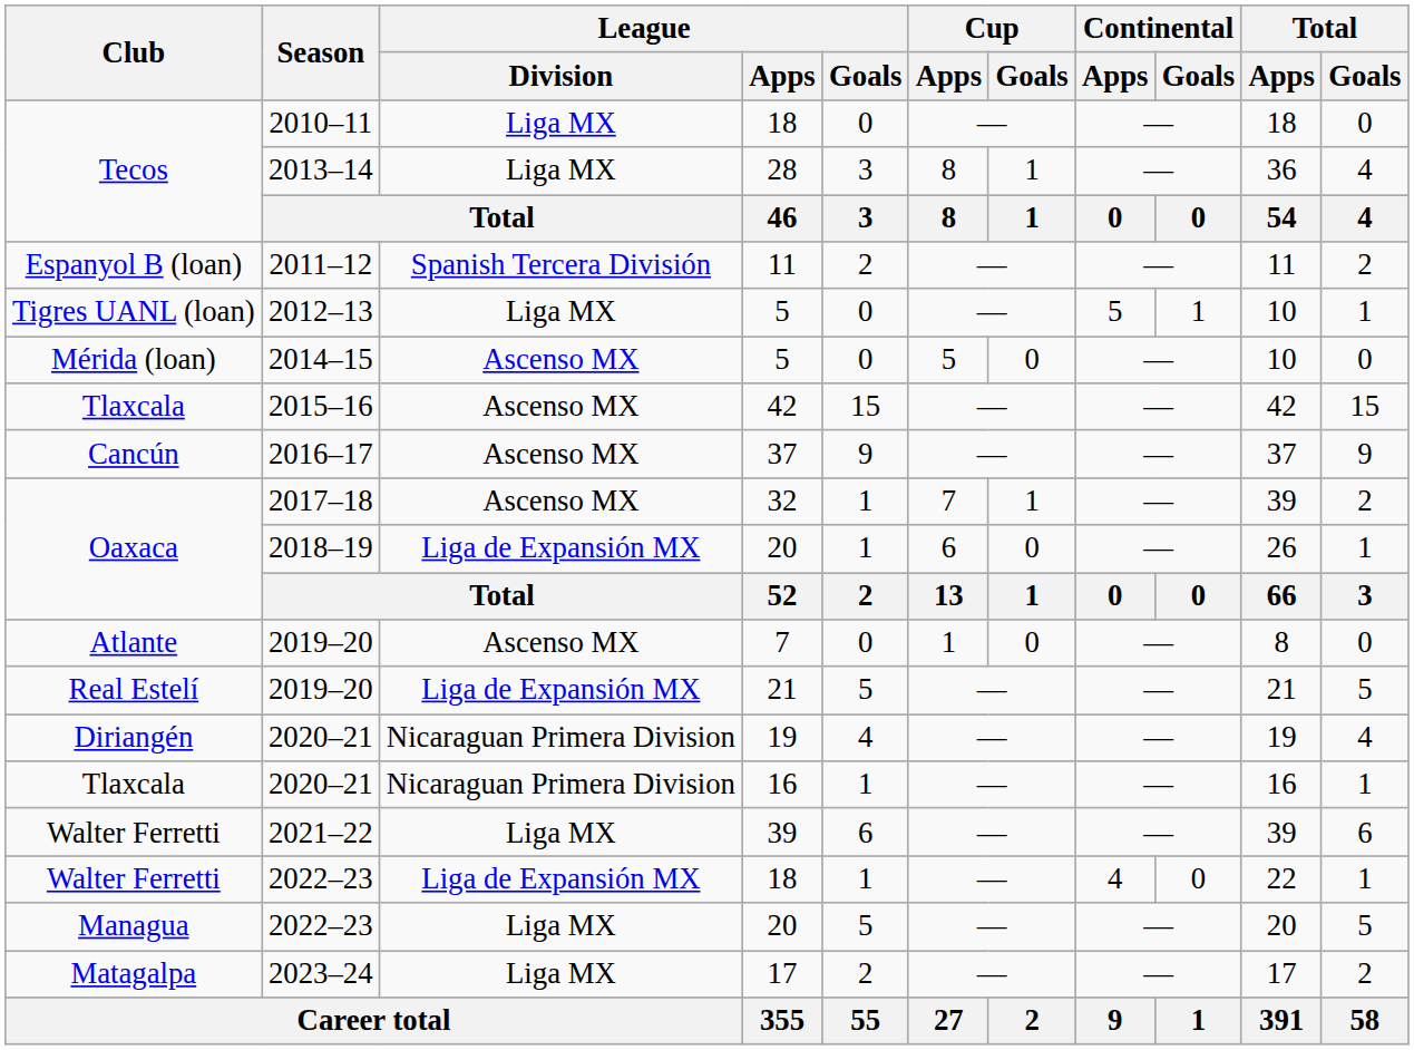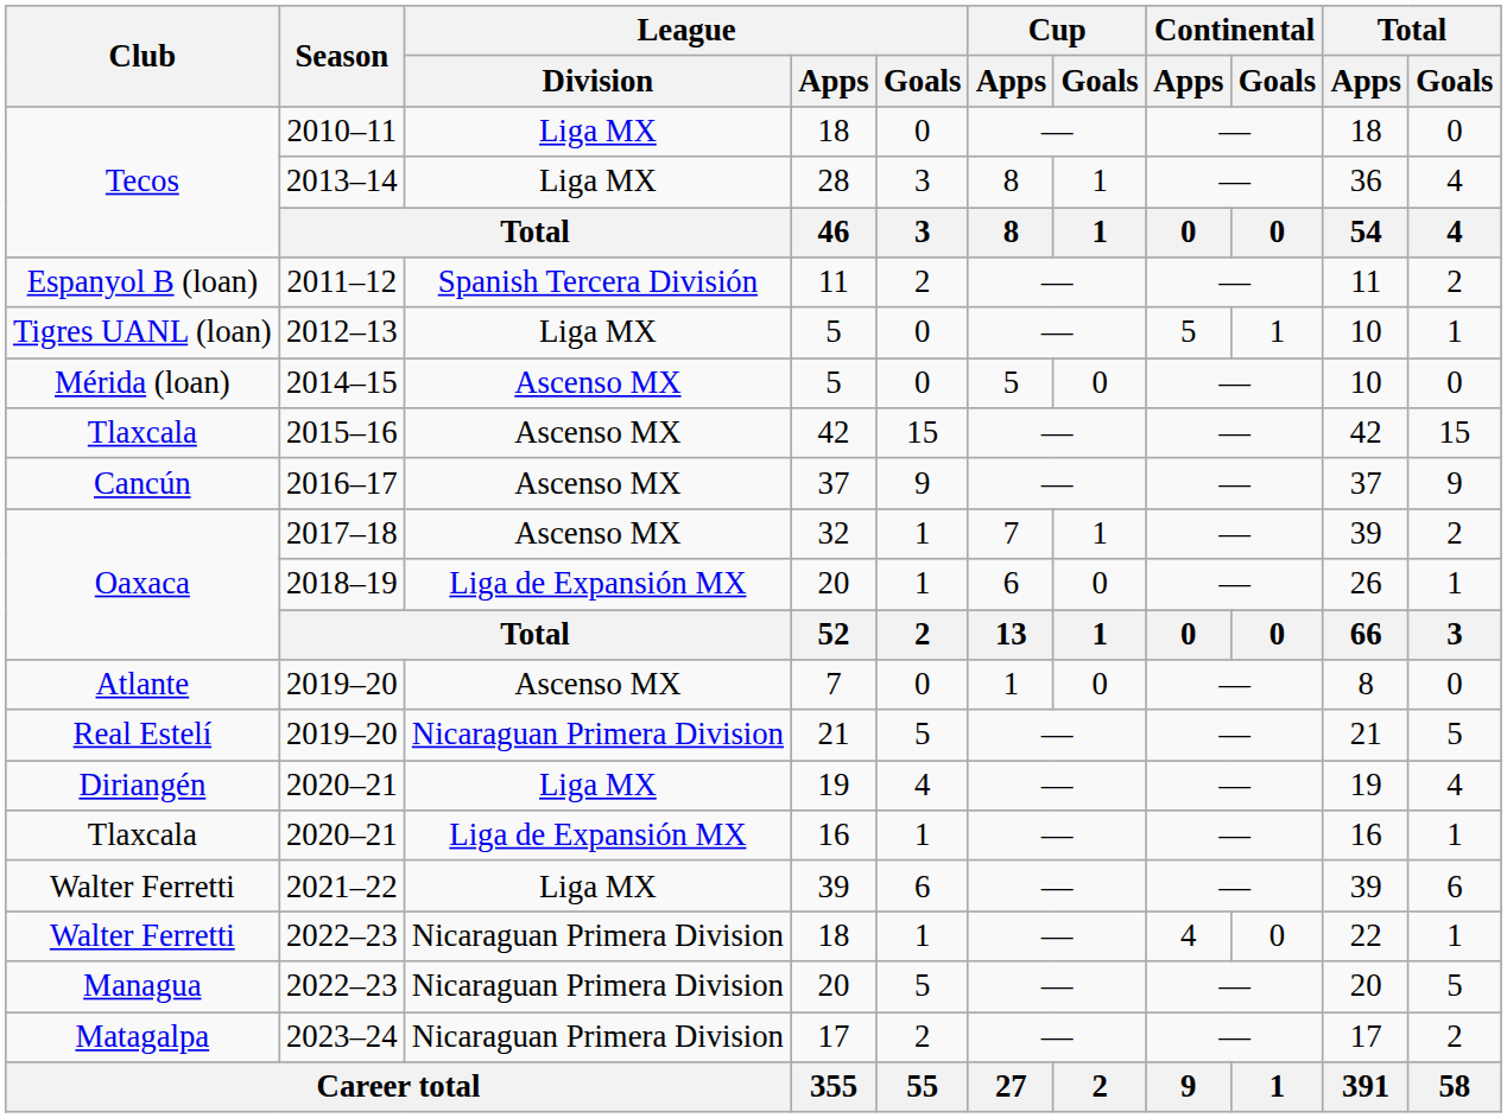2019–20 / 21 | League / Division: Liga de Expansión MX -> Nicaraguan Primera Division
2020–21 / 19 | League / Division: Nicaraguan Primera Division -> Liga MX
2020–21 / 16 | League / Division: Nicaraguan Primera Division -> Liga de Expansión MX
2022–23 / 18 | League / Division: Liga de Expansión MX -> Nicaraguan Primera Division
2022–23 / 20 | League / Division: Liga MX -> Nicaraguan Primera Division
2023–24 | League / Division: Liga MX -> Nicaraguan Primera Division
